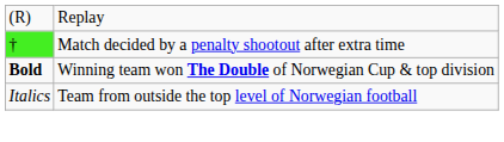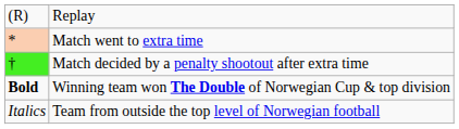+ row: * | Match went to extra time
